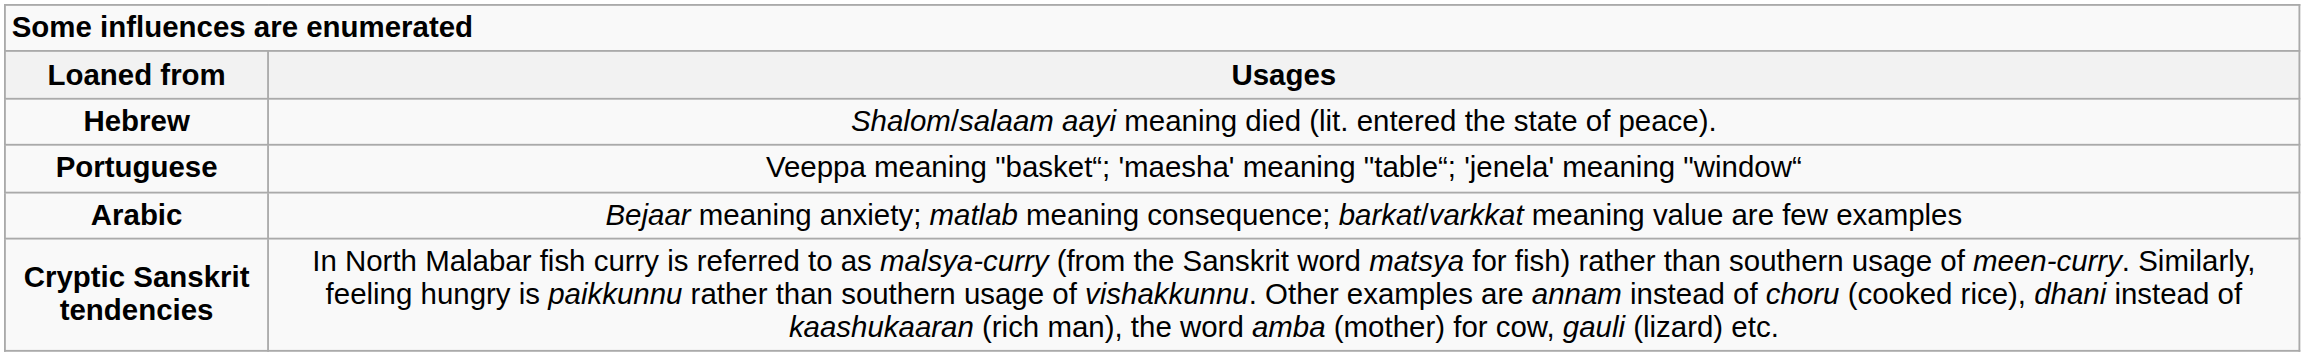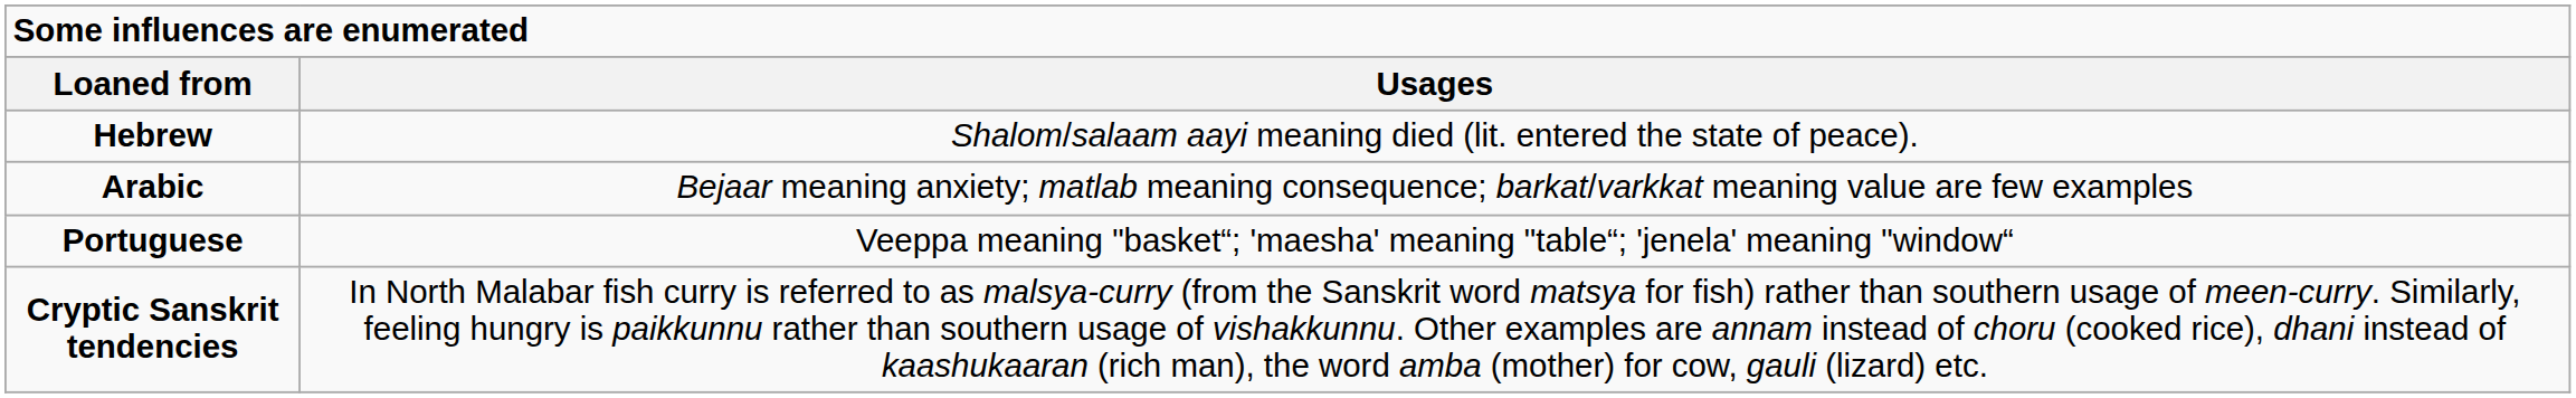rows swapped: Arabic <-> Portuguese
